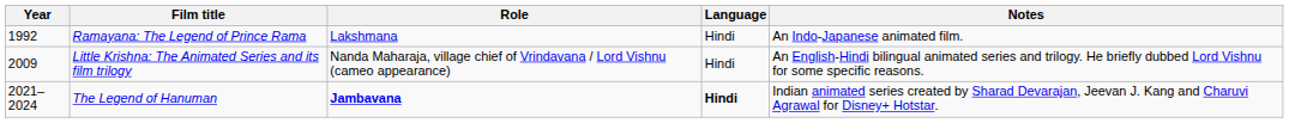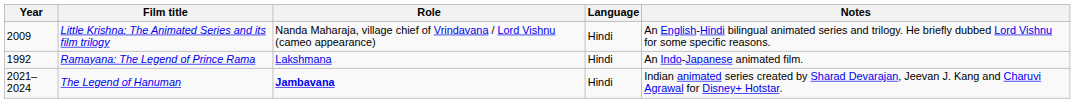rows swapped: Ramayana: The Legend of Prince Rama <-> Little Krishna: The Animated Series and its film trilogy
The Legend of Hanuman | Language: bold -> normal
